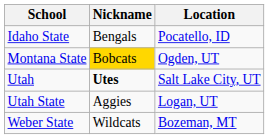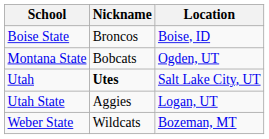+ row: Boise State | Broncos | Boise, ID
- row: Idaho State | Bengals | Pocatello, ID
Montana State | Nickname: gold background -> no background
